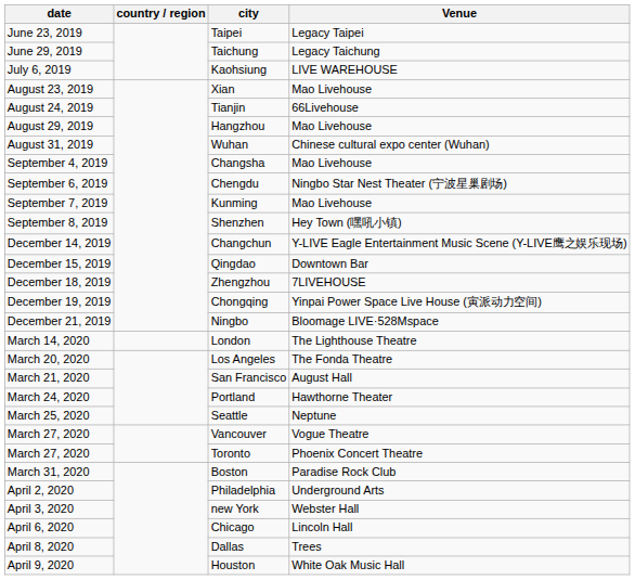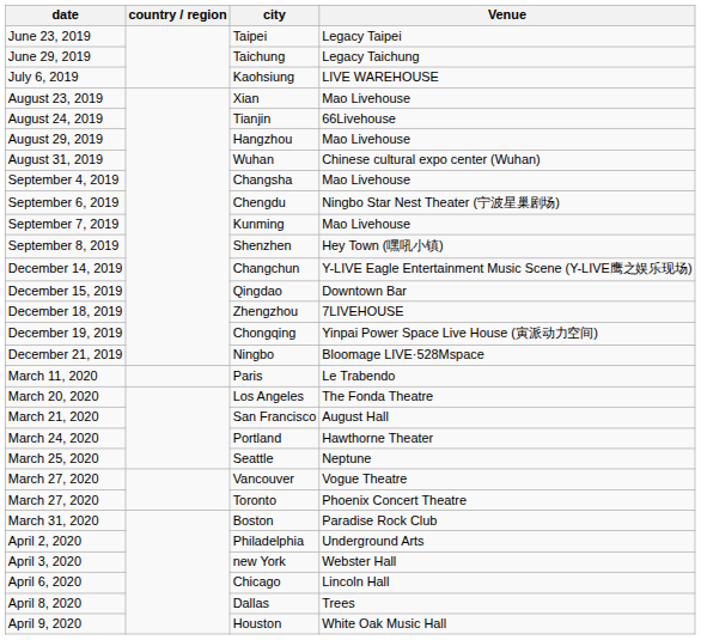+ row: March 11, 2020 | Paris | Le Trabendo
- row: March 14, 2020 | London | The Lighthouse Theatre
